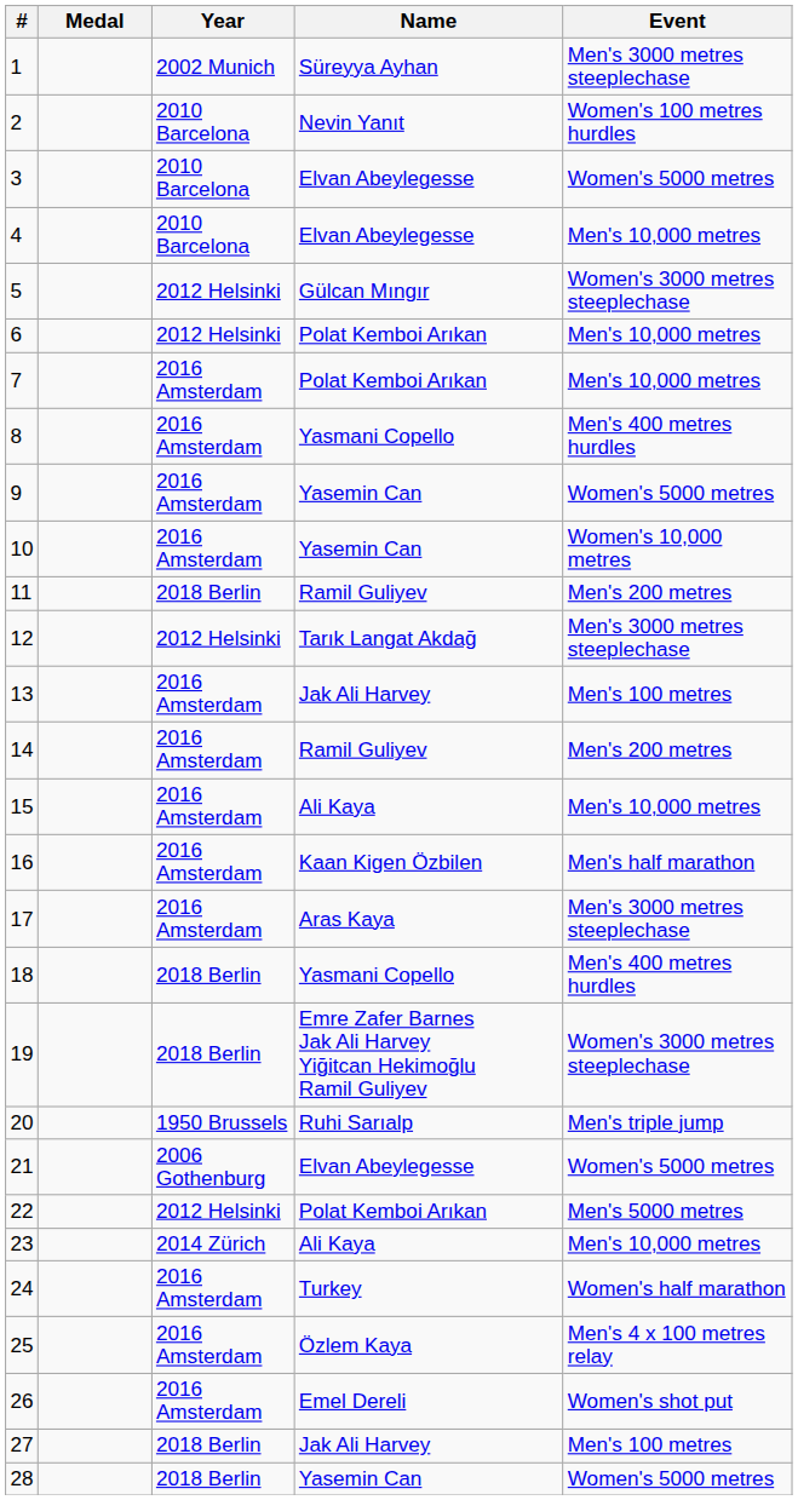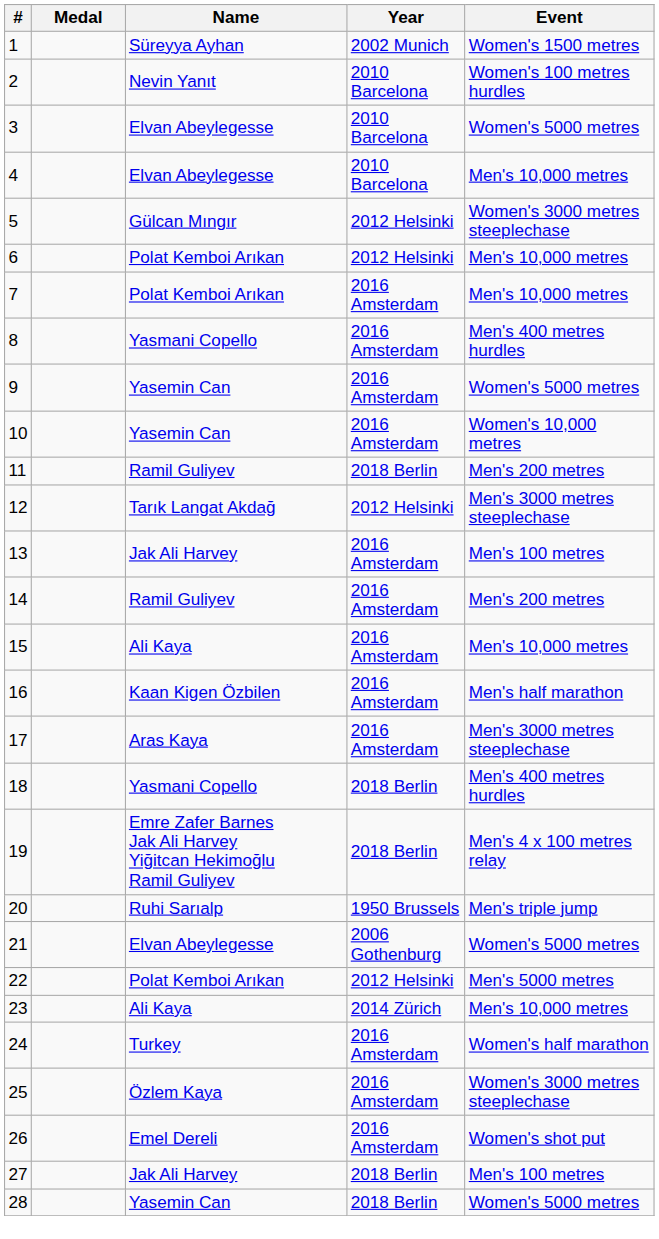columns swapped: Name <-> Year
1 | Event: Men's 3000 metres steeplechase -> Women's 1500 metres
19 | Event: Women's 3000 metres steeplechase -> Men's 4 x 100 metres relay
25 | Event: Men's 4 x 100 metres relay -> Women's 3000 metres steeplechase
